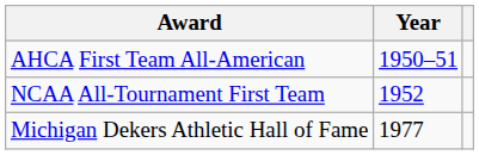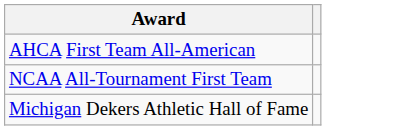- column: Year | 1950–51 | 1952 | 1977
